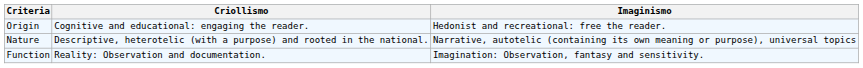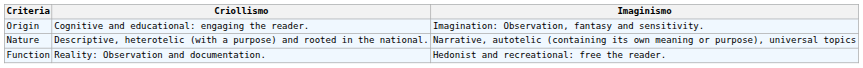Origin | Imaginismo: Hedonist and recreational: free the reader. -> Imagination: Observation, fantasy and sensitivity.
Function | Imaginismo: Imagination: Observation, fantasy and sensitivity. -> Hedonist and recreational: free the reader.
